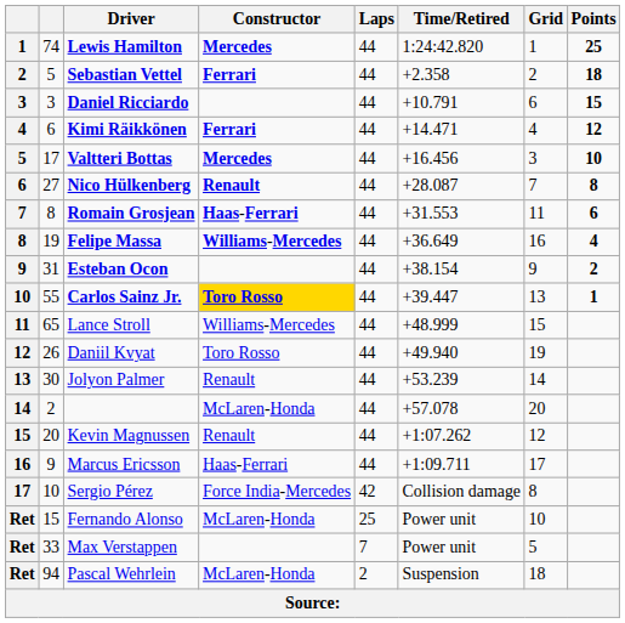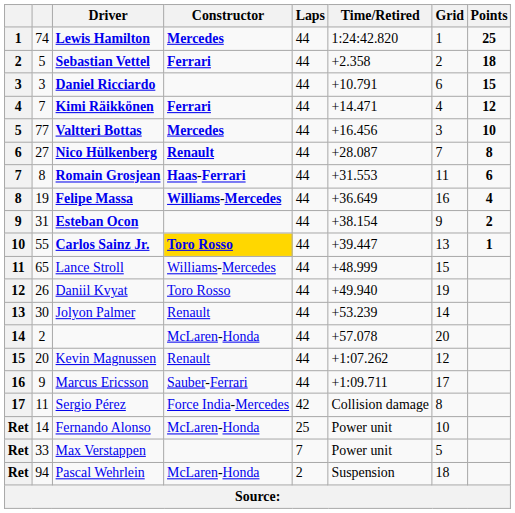Kimi Räikkönen | column 2: 6 -> 7
Valtteri Bottas | column 2: 17 -> 77
Marcus Ericsson | Constructor: Haas-Ferrari -> Sauber-Ferrari
Sergio Pérez | column 2: 10 -> 11
Fernando Alonso | column 2: 15 -> 14
